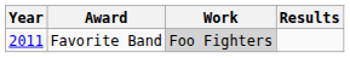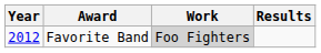Favorite Band | Year: 2011 -> 2012
